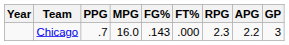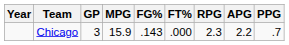columns swapped: GP <-> PPG
Chicago | MPG: 16.0 -> 15.9
